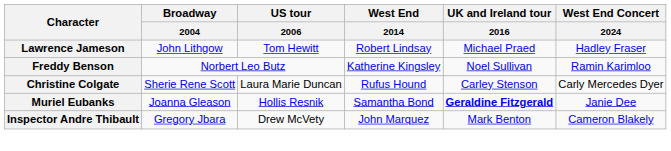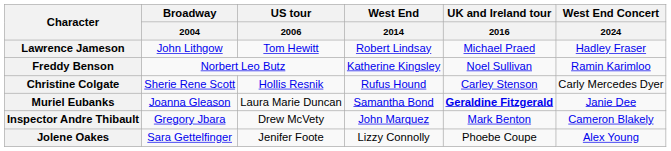Christine Colgate | US tour / 2006: Laura Marie Duncan -> Hollis Resnik
Muriel Eubanks | US tour / 2006: Hollis Resnik -> Laura Marie Duncan
+ row: Jolene Oakes | Sara Gettelfinger | Jenifer Foote | Lizzy Connolly | Phoebe Coupe | Alex Young
